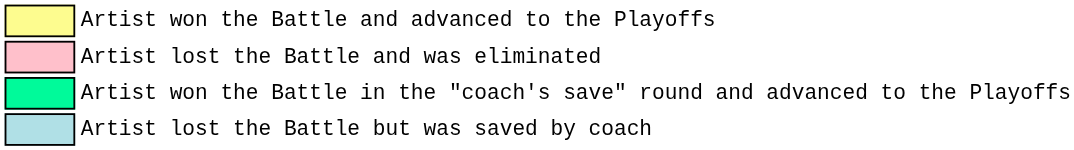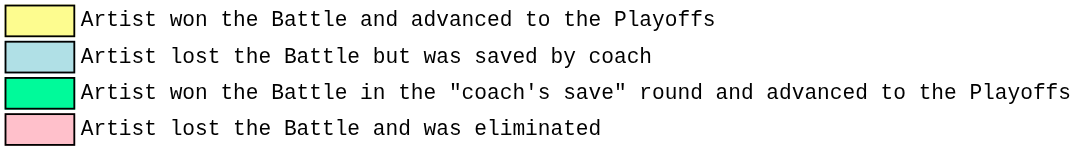rows swapped: Artist lost the Battle but was saved by coach <-> Artist lost the Battle and was eliminated
